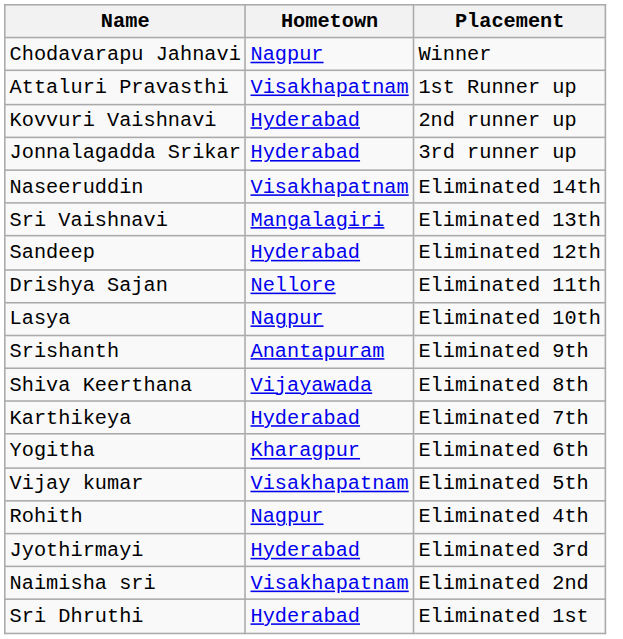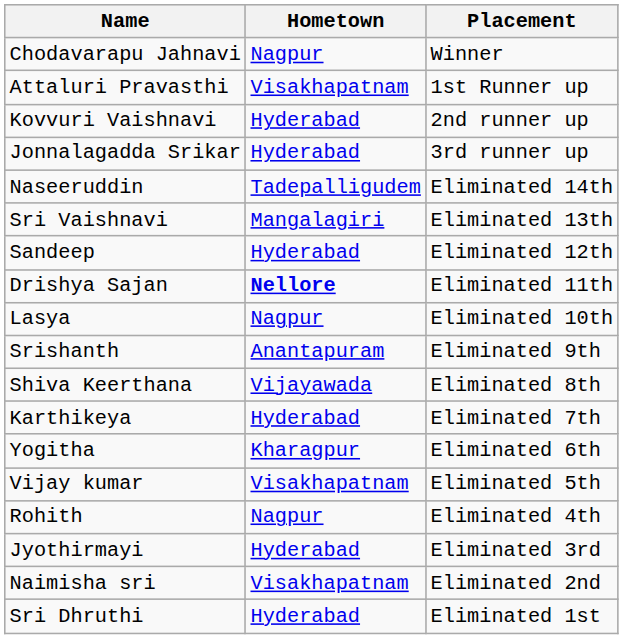Naseeruddin | Hometown: Visakhapatnam -> Tadepalligudem
Drishya Sajan | Hometown: normal -> bold
